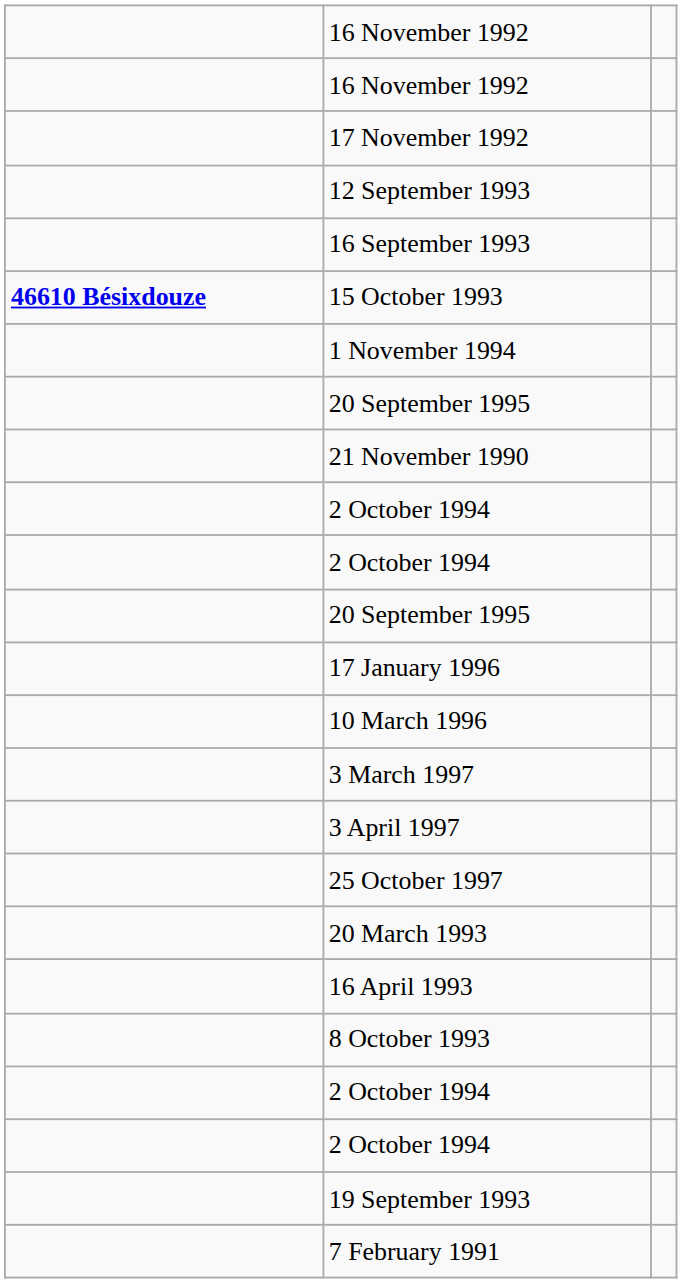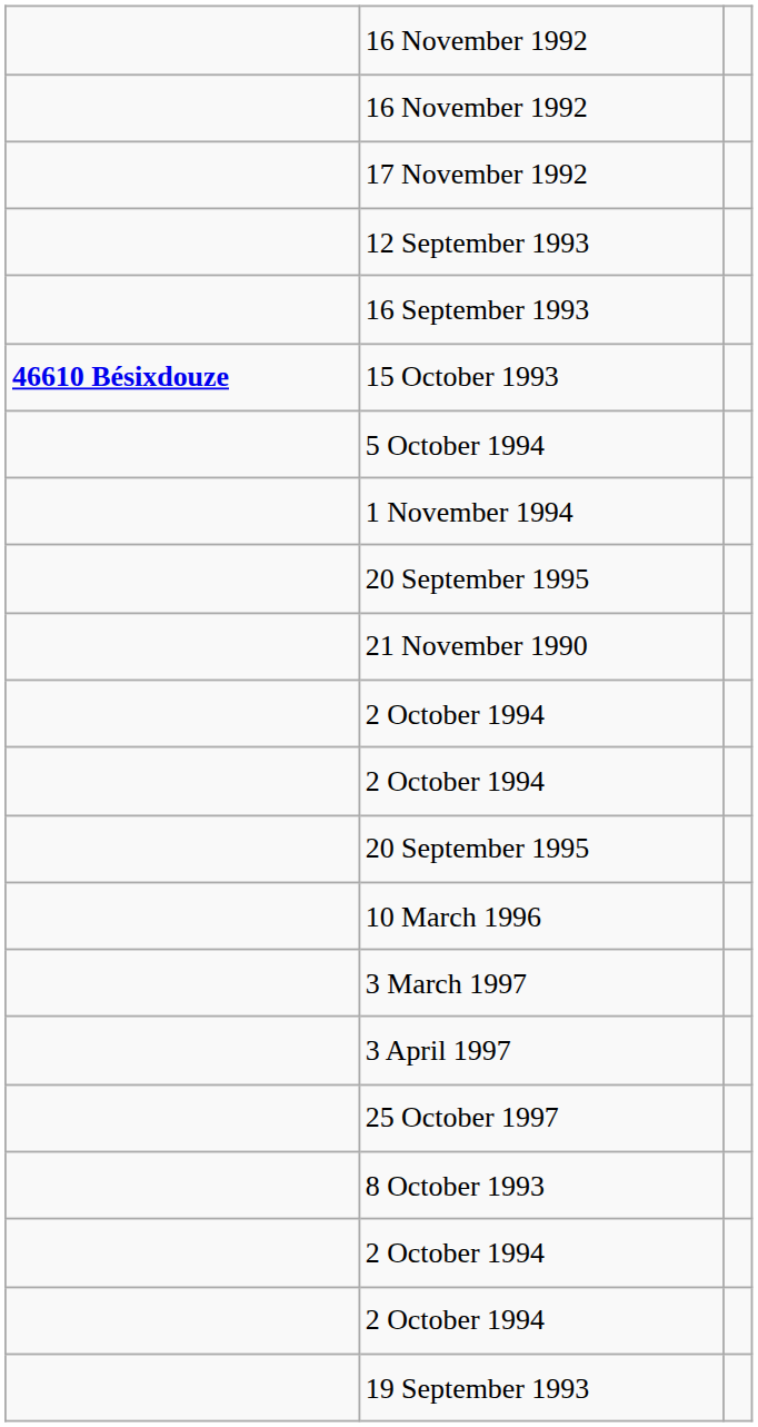+ row: 5 October 1994
- row: 17 January 1996
- row: 20 March 1993
- row: 16 April 1993
- row: 7 February 1991
